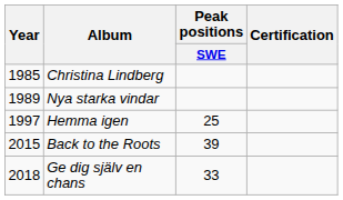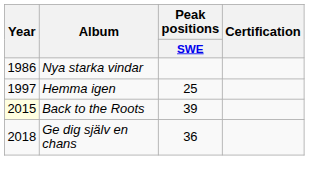- row: 1985 | Christina Lindberg
Nya starka vindar | Year: 1989 -> 1986
Back to the Roots | Year: no background -> lightyellow background
Ge dig själv en chans | Peak positions / SWE: 33 -> 36
